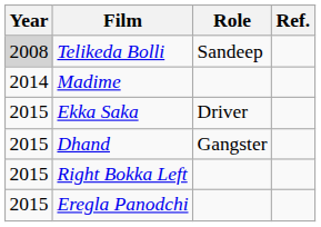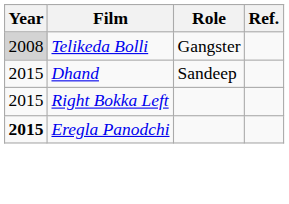Telikeda Bolli | Role: Sandeep -> Gangster
- row: 2014 | Madime
- row: 2015 | Ekka Saka | Driver
Dhand | Role: Gangster -> Sandeep
Eregla Panodchi | Year: normal -> bold
